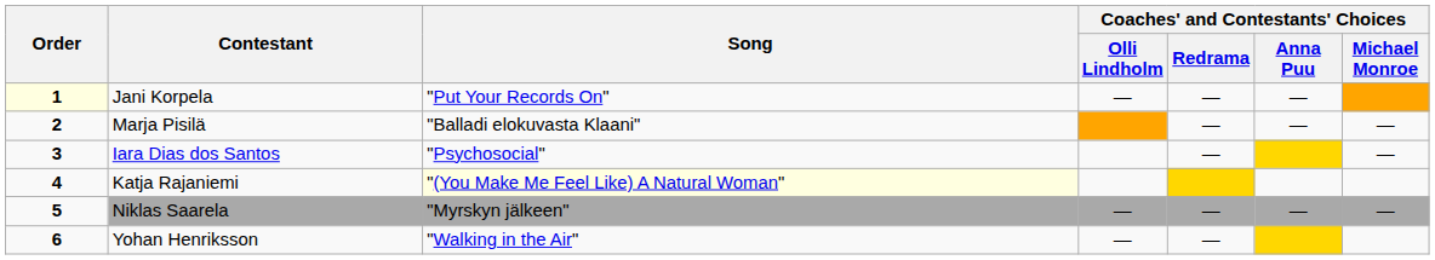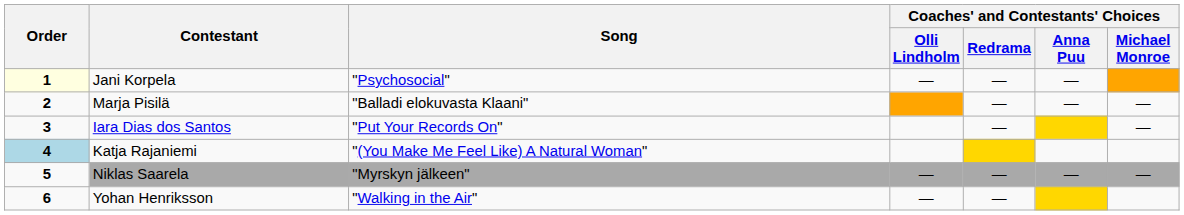Jani Korpela | Song: "Put Your Records On" -> "Psychosocial"
Iara Dias dos Santos | Song: "Psychosocial" -> "Put Your Records On"
Katja Rajaniemi | Order: no background -> lightblue background
Katja Rajaniemi | Song: lightyellow background -> no background
